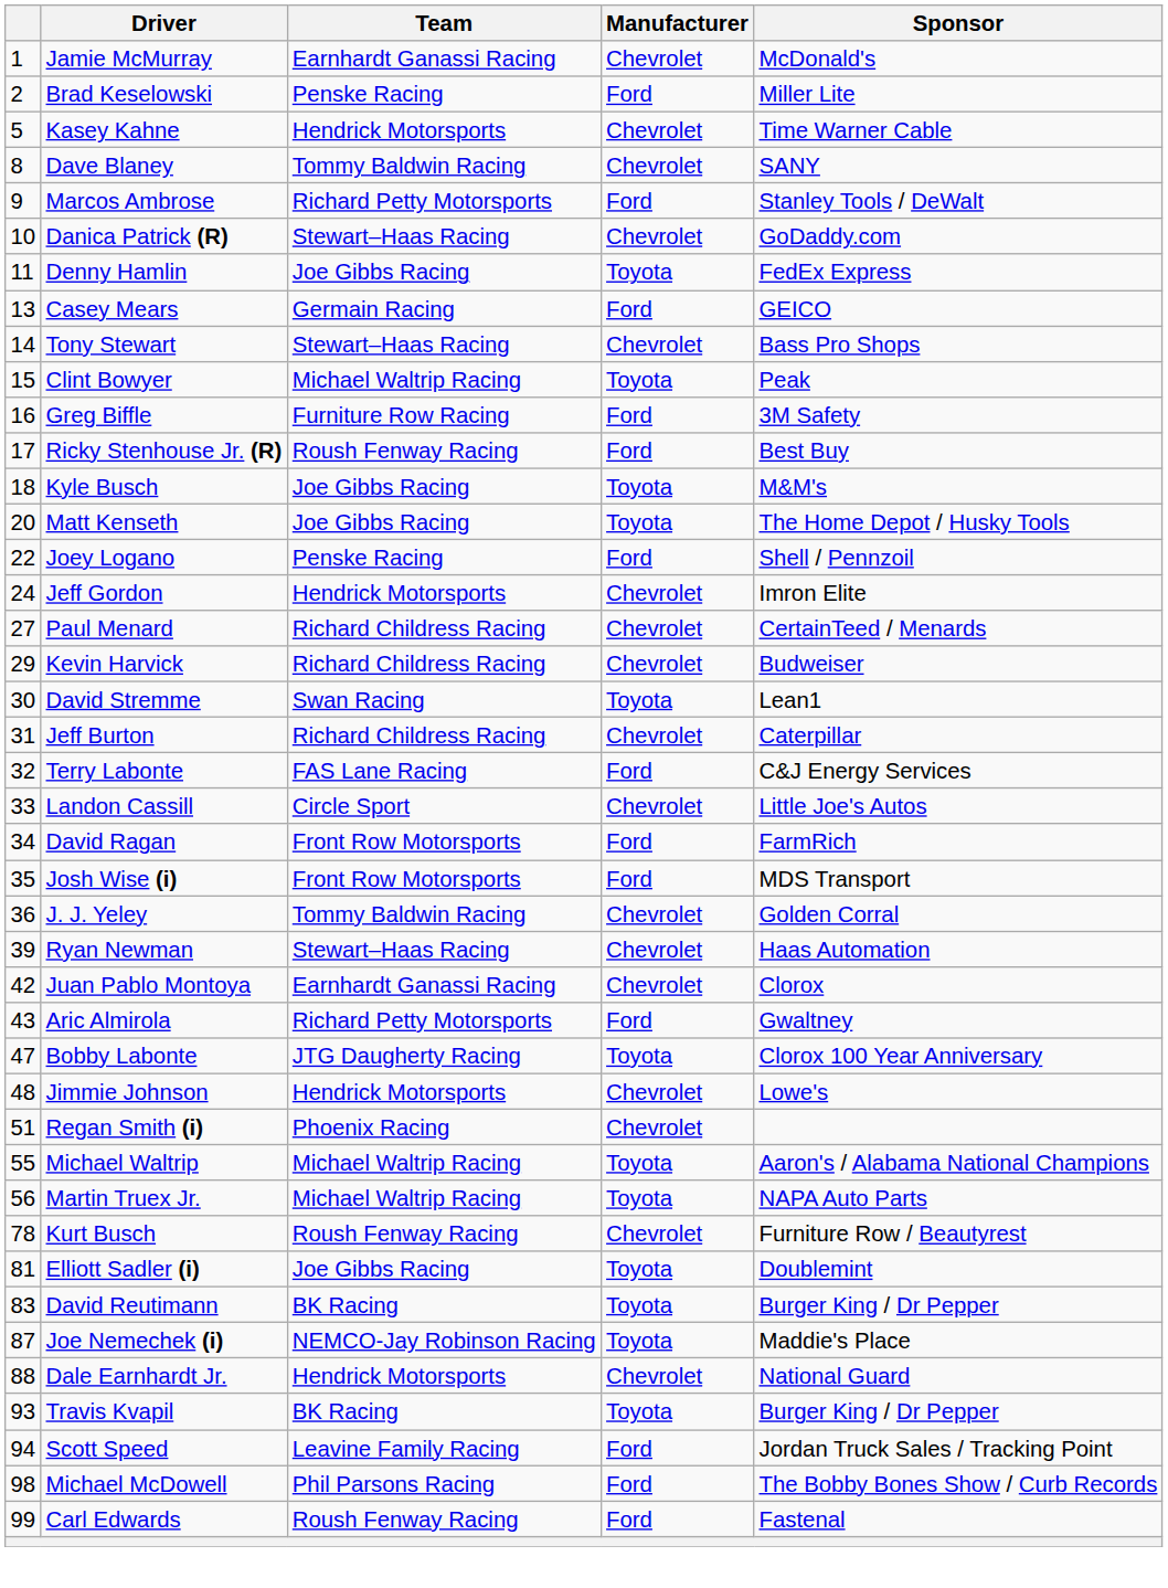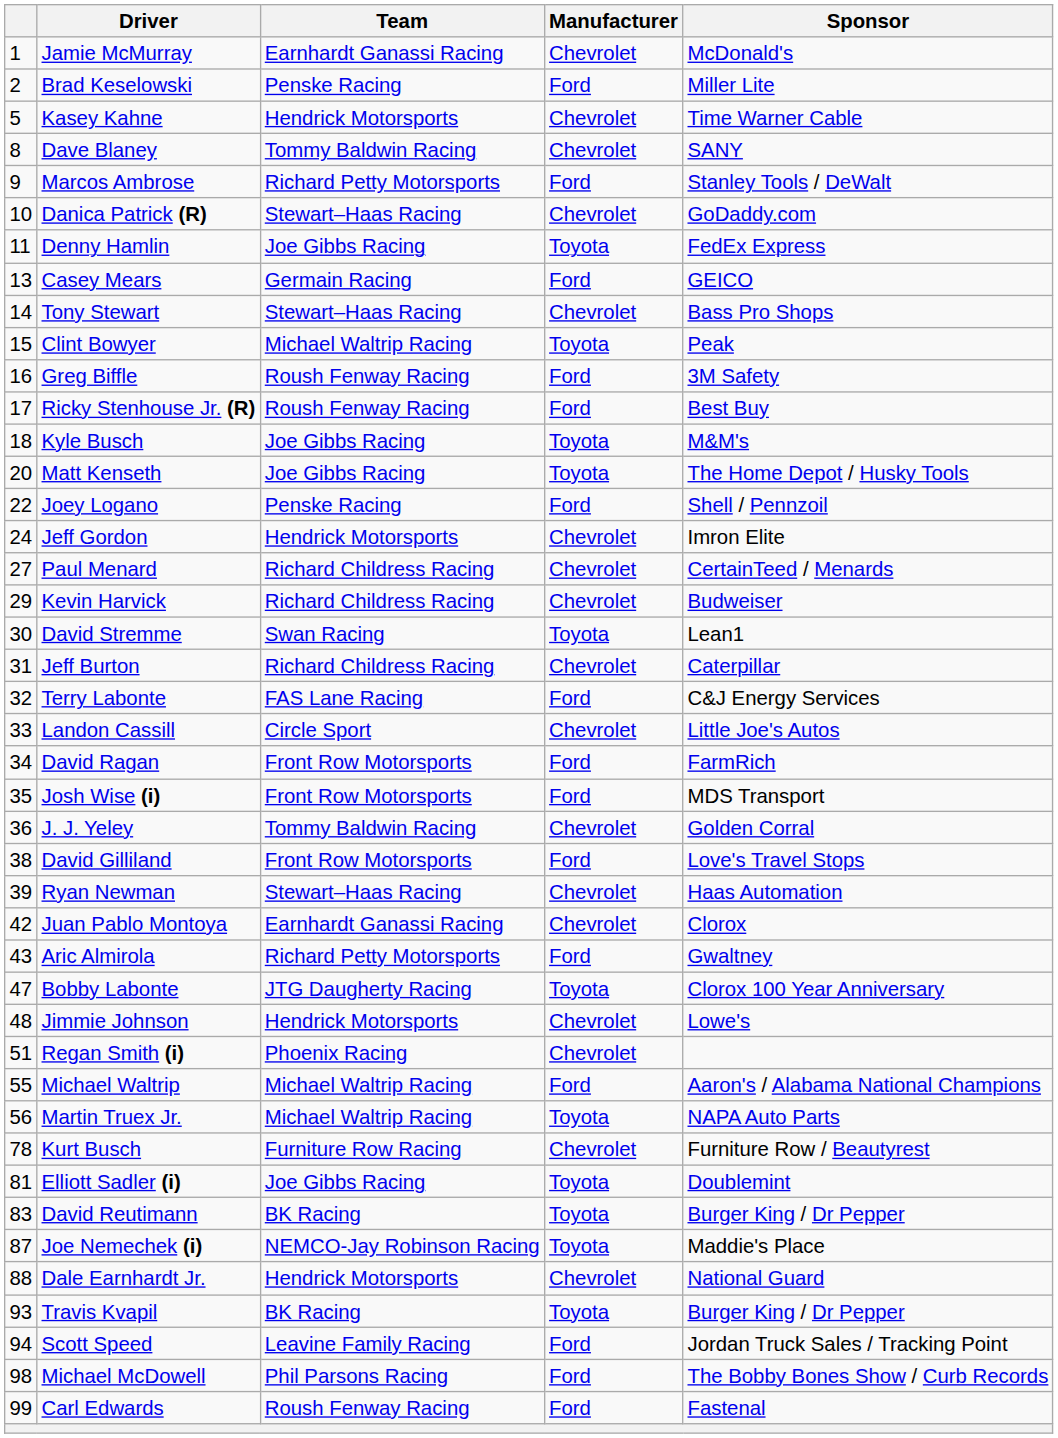Greg Biffle | Team: Furniture Row Racing -> Roush Fenway Racing
+ row: 38 | David Gilliland | Front Row Motorsports | Ford | Love's Travel Stops
Michael Waltrip | Manufacturer: Toyota -> Ford
Kurt Busch | Team: Roush Fenway Racing -> Furniture Row Racing
